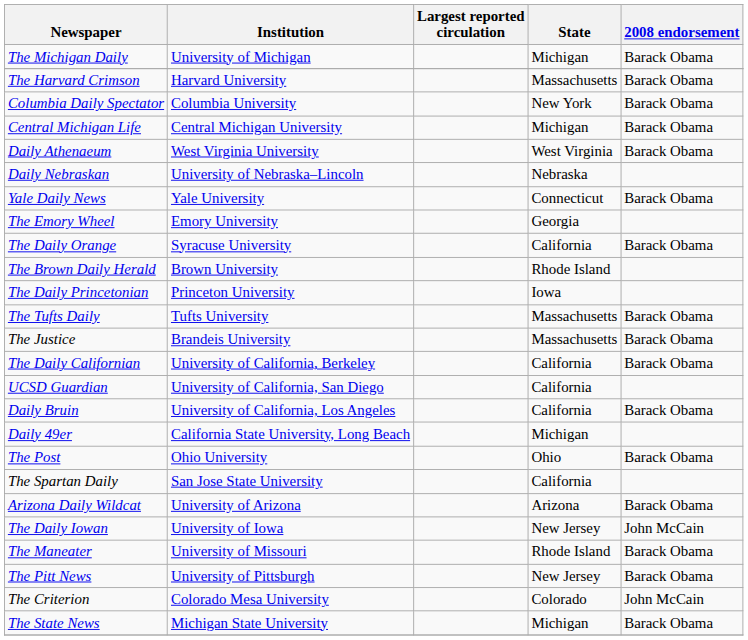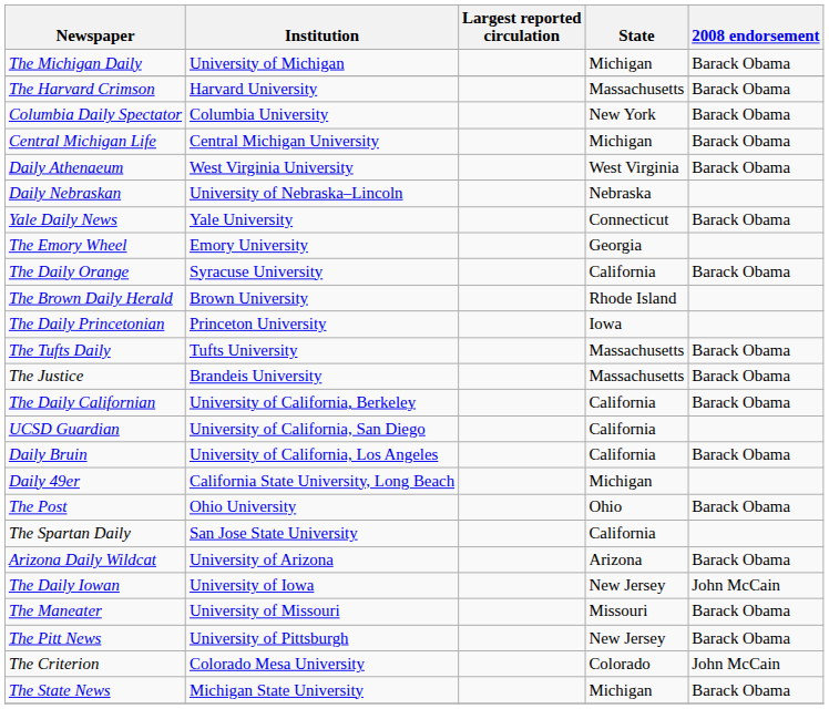The Maneater | State: Rhode Island -> Missouri
